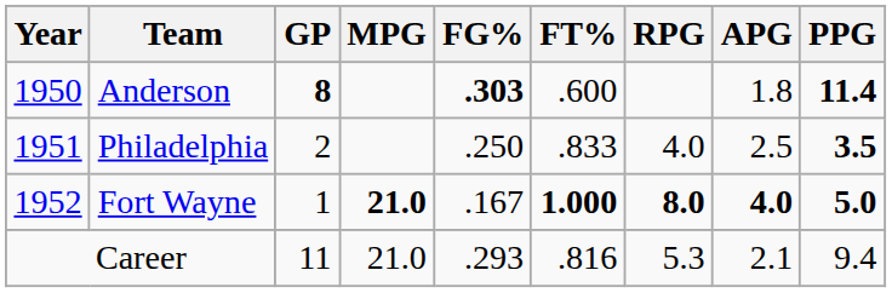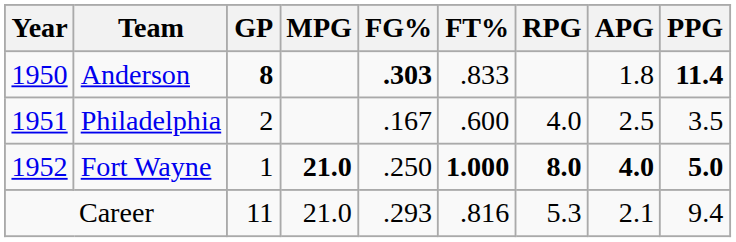Anderson | FT%: .600 -> .833
Philadelphia | FG%: .250 -> .167
Philadelphia | FT%: .833 -> .600
Philadelphia | PPG: bold -> normal
Fort Wayne | FG%: .167 -> .250
